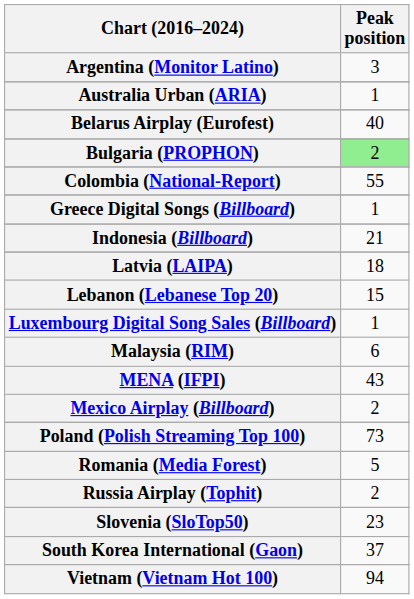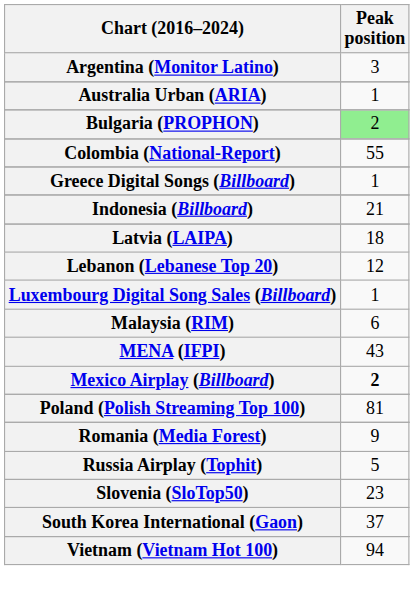- row: Belarus Airplay (Eurofest) | 40
Lebanon (Lebanese Top 20) | Peak position: 15 -> 12
Mexico Airplay (Billboard) | Peak position: normal -> bold
Poland (Polish Streaming Top 100) | Peak position: 73 -> 81
Romania (Media Forest) | Peak position: 5 -> 9
Russia Airplay (Tophit) | Peak position: 2 -> 5
